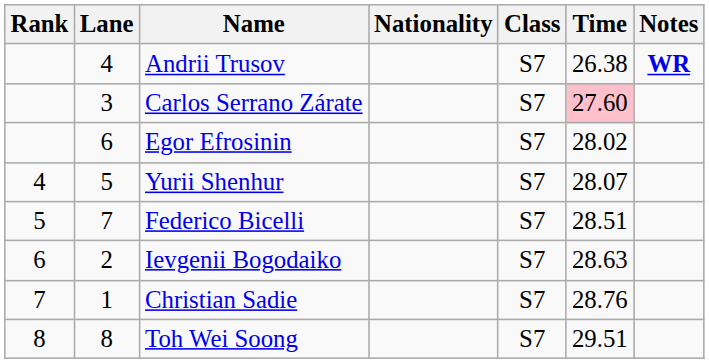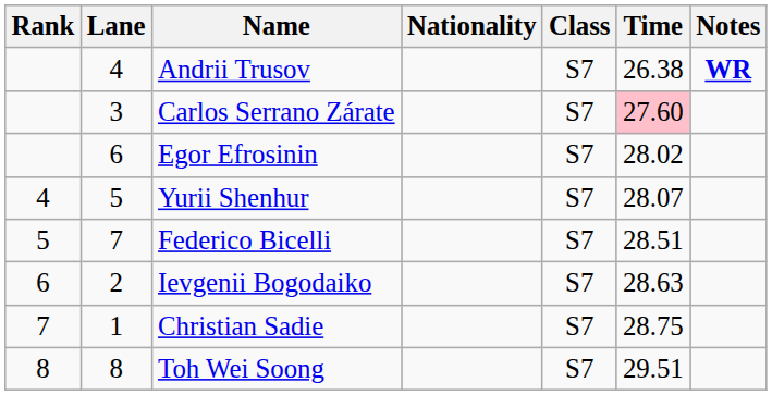Christian Sadie | Time: 28.76 -> 28.75
